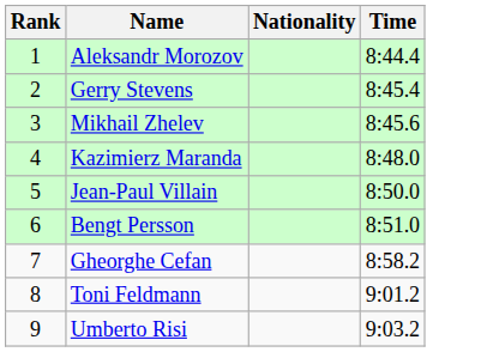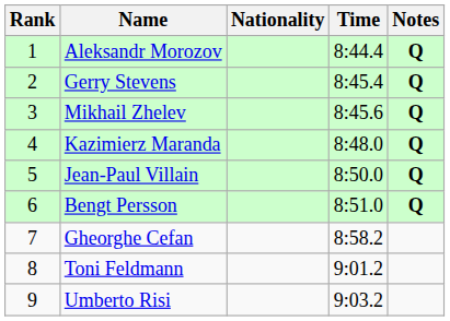+ column: Notes | Q | Q | Q | Q | Q | Q
